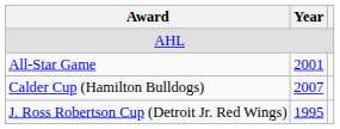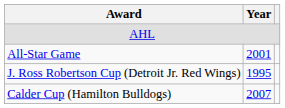rows swapped: Calder Cup (Hamilton Bulldogs) <-> J. Ross Robertson Cup (Detroit Jr. Red Wings)
